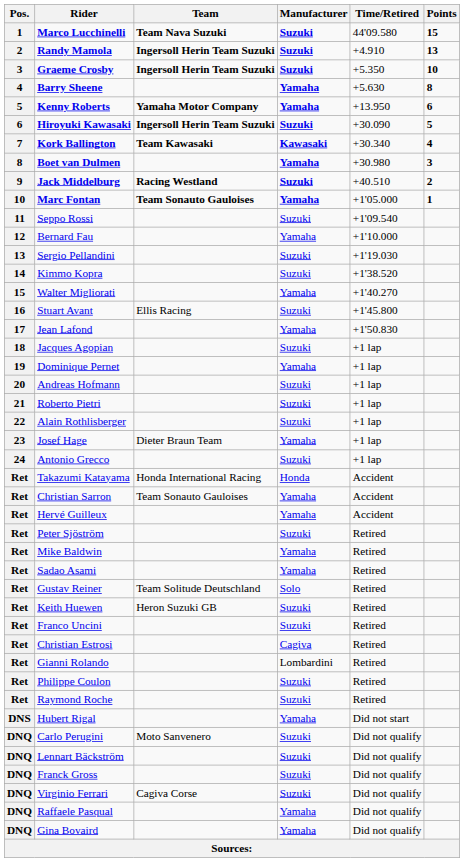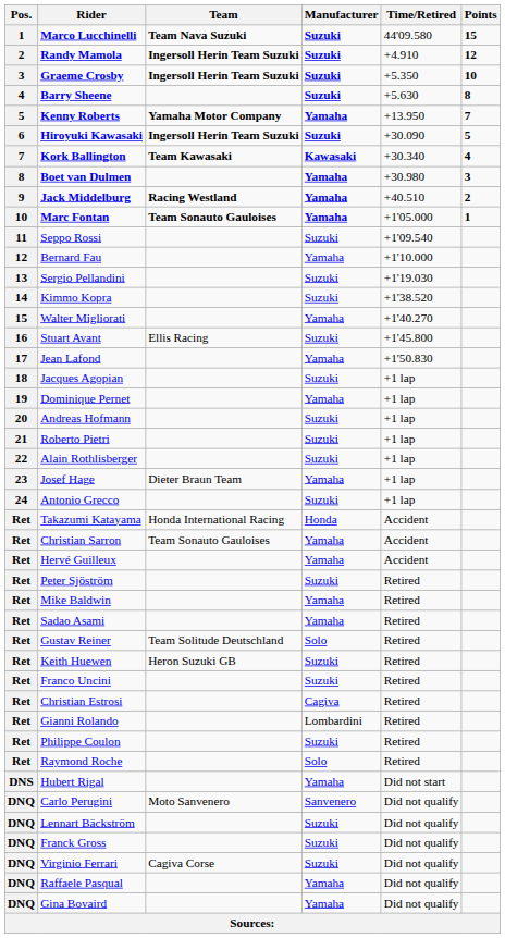Randy Mamola | Points: 13 -> 12
Barry Sheene | Manufacturer: Yamaha -> Suzuki
Kenny Roberts | Points: 6 -> 7
Jack Middelburg | Manufacturer: Suzuki -> Yamaha
Raymond Roche | Manufacturer: Suzuki -> Solo
Carlo Perugini | Manufacturer: Suzuki -> Sanvenero
